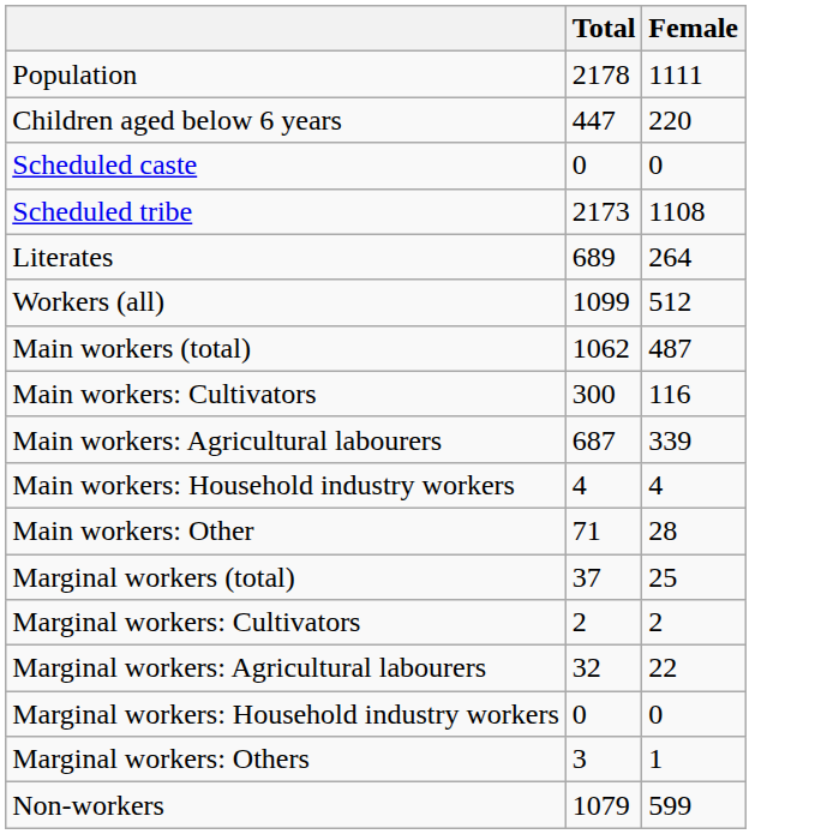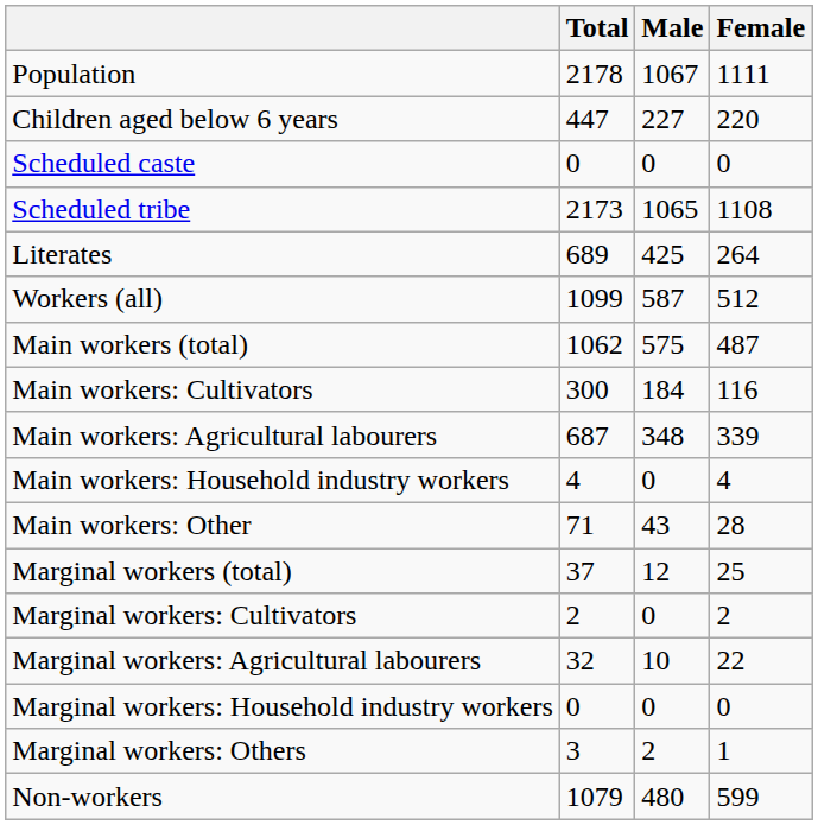+ column: Male | 1067 | 227 | 0 | 1065 | 425 | 587 | 575 | 184 | 348 | 0 | 43 | 12 | 0 | 10 | 0 | 2 | 480
